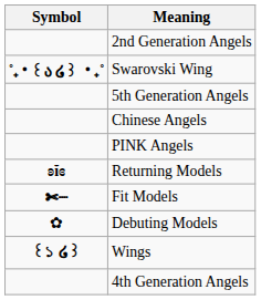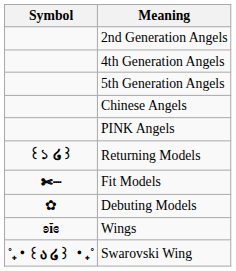rows swapped: 4th Generation Angels <-> Swarovski Wing
Returning Models | Symbol: ʚĭɞ -> ꒰১ ໒꒱
Wings | Symbol: ꒰১ ໒꒱ -> ʚĭɞ
